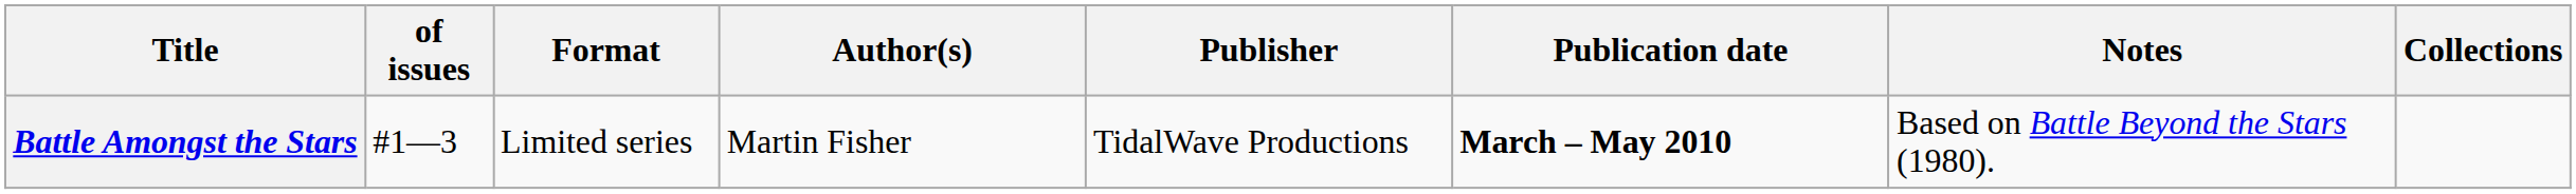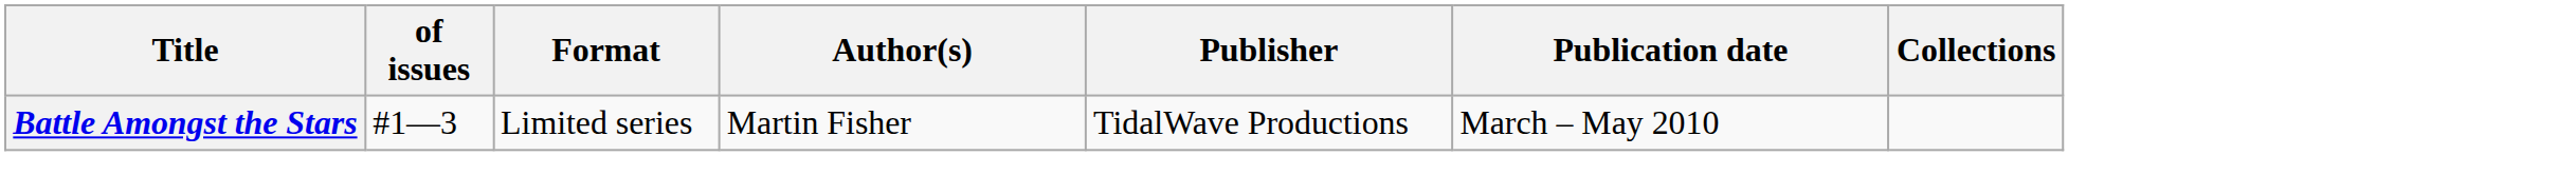- column: Notes | Based on Battle Beyond the Stars (1980).
Battle Amongst the Stars | Publication date: bold -> normal
